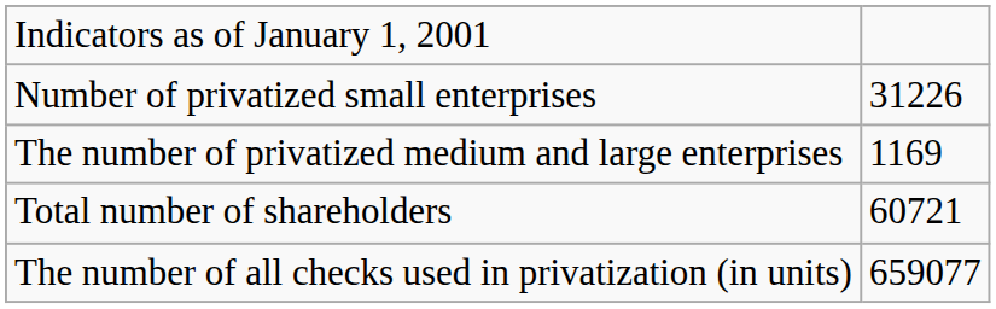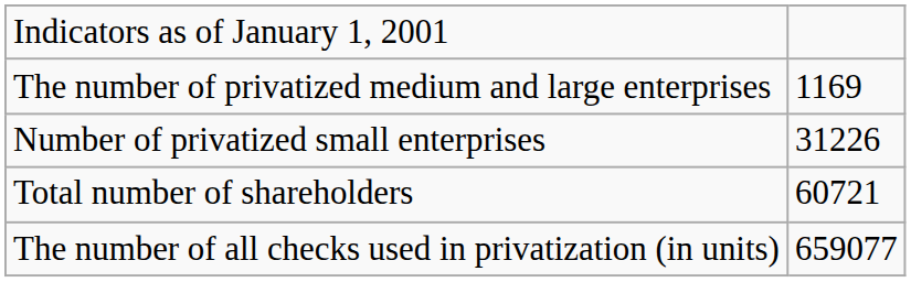rows swapped: Number of privatized small enterprises <-> The number of privatized medium and large enterprises
